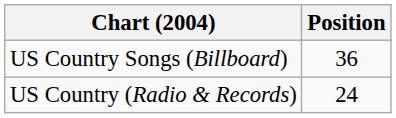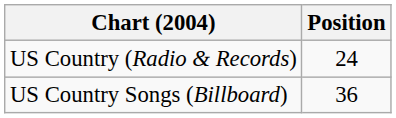rows swapped: US Country Songs (Billboard) <-> US Country (Radio & Records)
